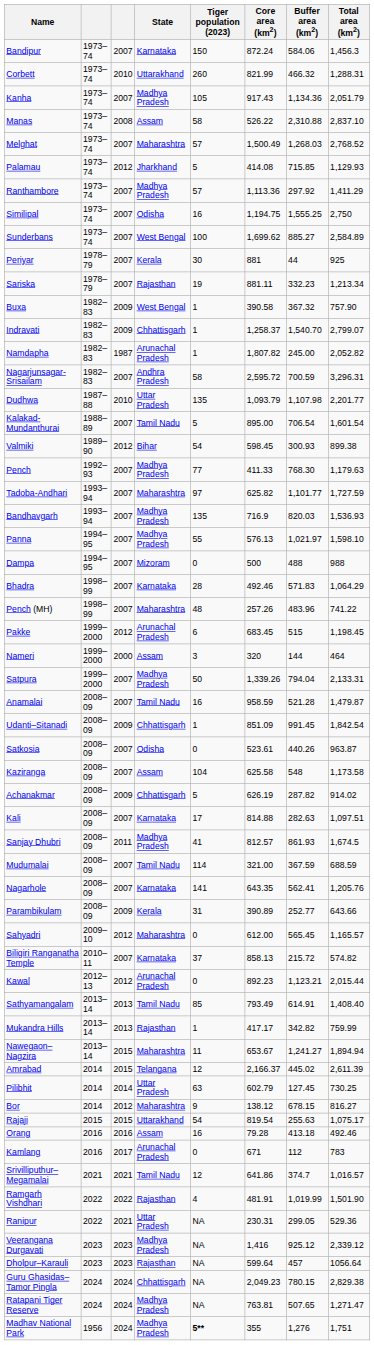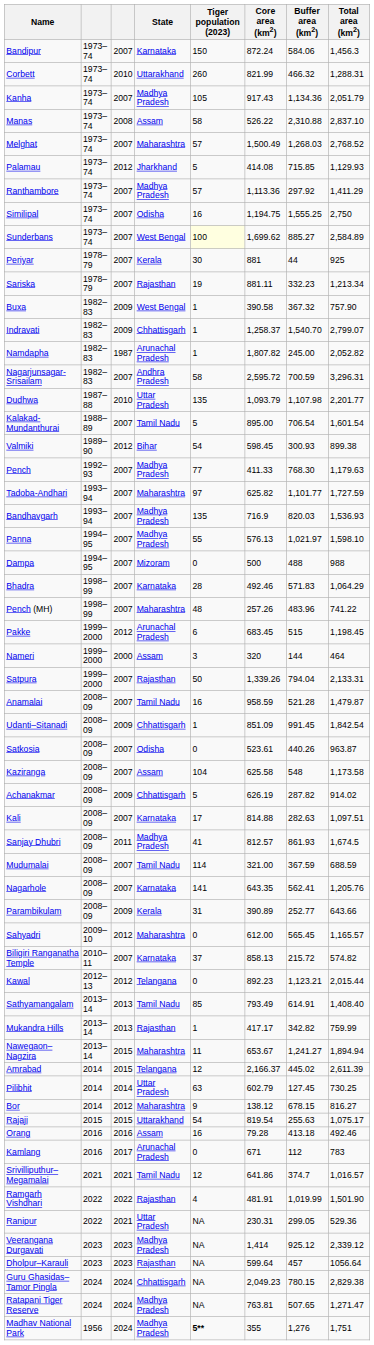Sunderbans | Tiger population (2023): no background -> lightyellow background
Satpura | State: Madhya Pradesh -> Rajasthan
Kawal | State: Arunachal Pradesh -> Telangana
Veerangana Durgavati | Core area (km2): 1,416 -> 1,414
